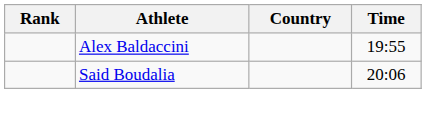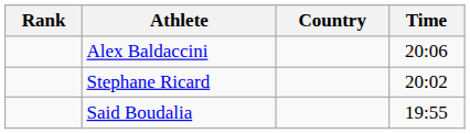Alex Baldaccini | Time: 19:55 -> 20:06
+ row: Stephane Ricard | 20:02
Said Boudalia | Time: 20:06 -> 19:55
